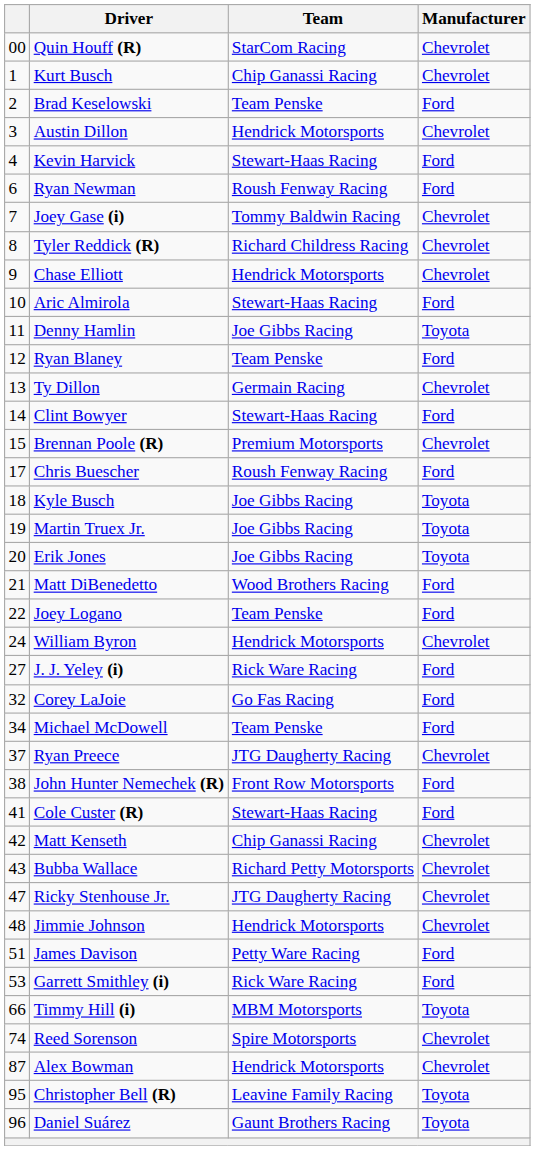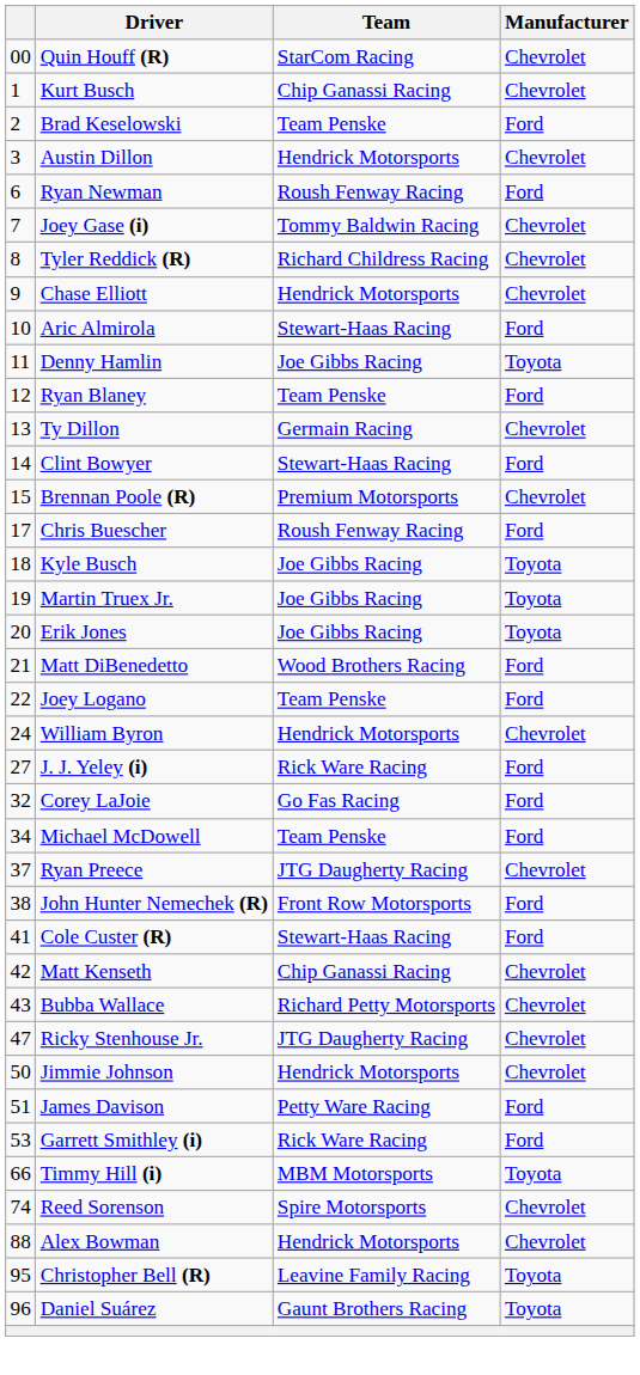- row: 4 | Kevin Harvick | Stewart-Haas Racing | Ford
Jimmie Johnson | column 1: 48 -> 50
Alex Bowman | column 1: 87 -> 88
